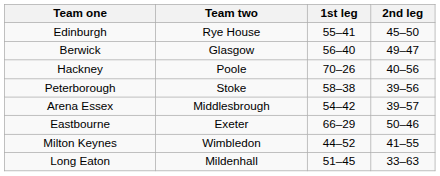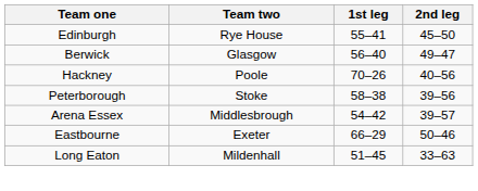- row: Milton Keynes | Wimbledon | 44–52 | 41–55
